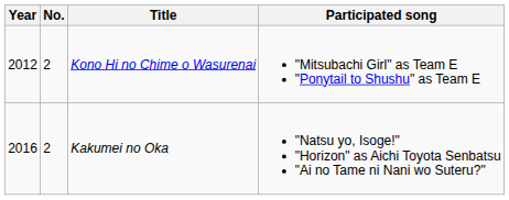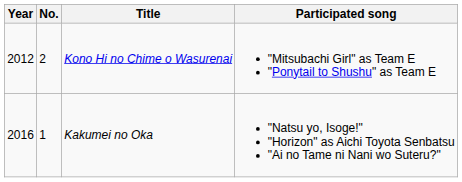Kakumei no Oka | No.: 2 -> 1
